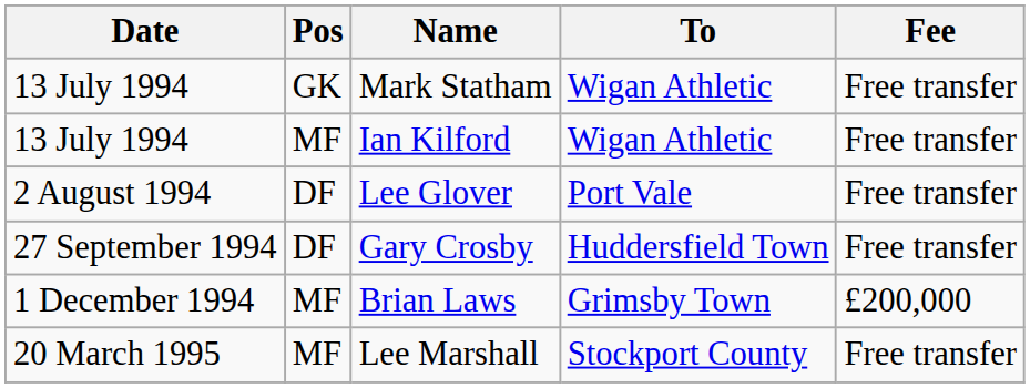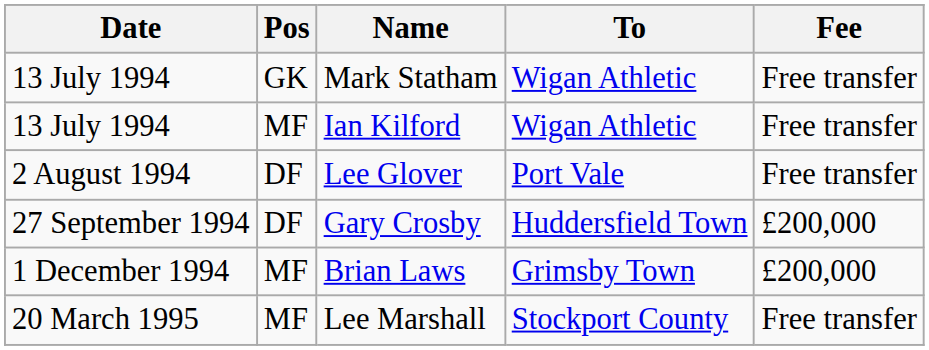Gary Crosby | Fee: Free transfer -> £200,000
